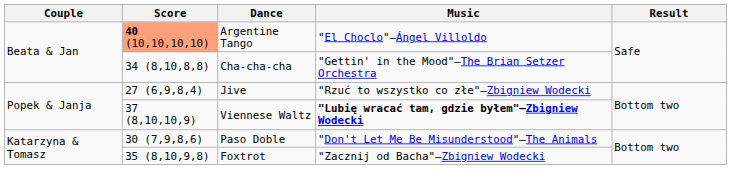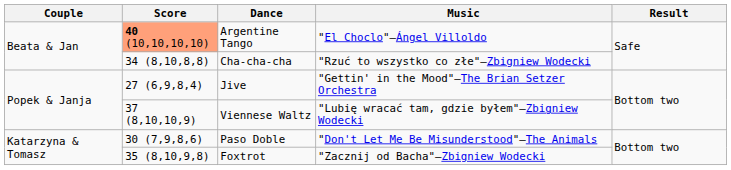Cha-cha-cha | Music: "Gettin' in the Mood"—The Brian Setzer Orchestra -> "Rzuć to wszystko co złe"—Zbigniew Wodecki
Jive | Music: "Rzuć to wszystko co złe"—Zbigniew Wodecki -> "Gettin' in the Mood"—The Brian Setzer Orchestra
Viennese Waltz | Music: bold -> normal
